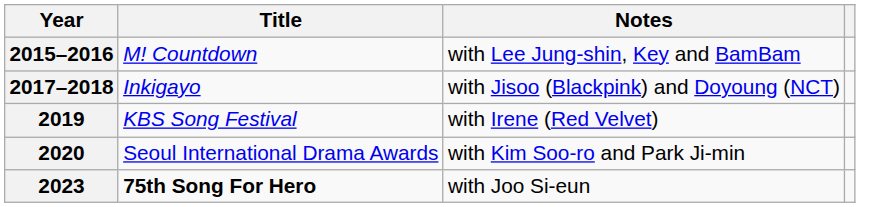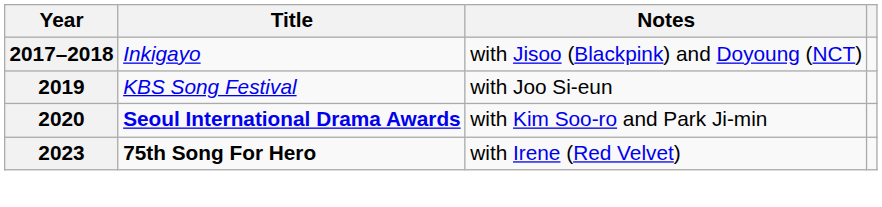- row: 2015–2016 | M! Countdown | with Lee Jung-shin, Key and BamBam
2019 | Notes: with Irene (Red Velvet) -> with Joo Si-eun
2020 | Title: normal -> bold
2023 | Notes: with Joo Si-eun -> with Irene (Red Velvet)
